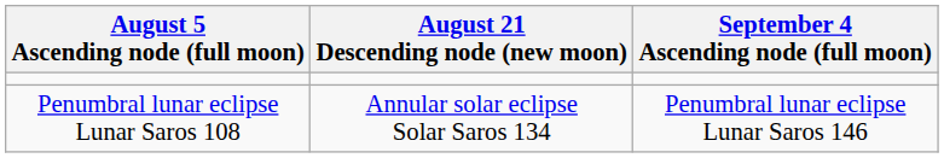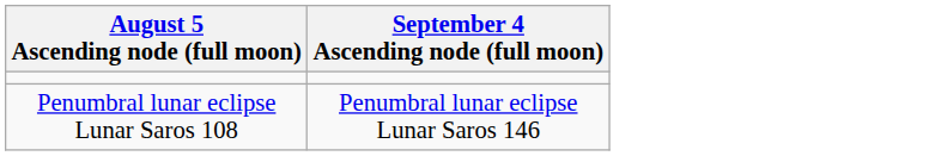- column: August 21 Descending node (new moon) | Annular solar eclipse Solar Saros 134
